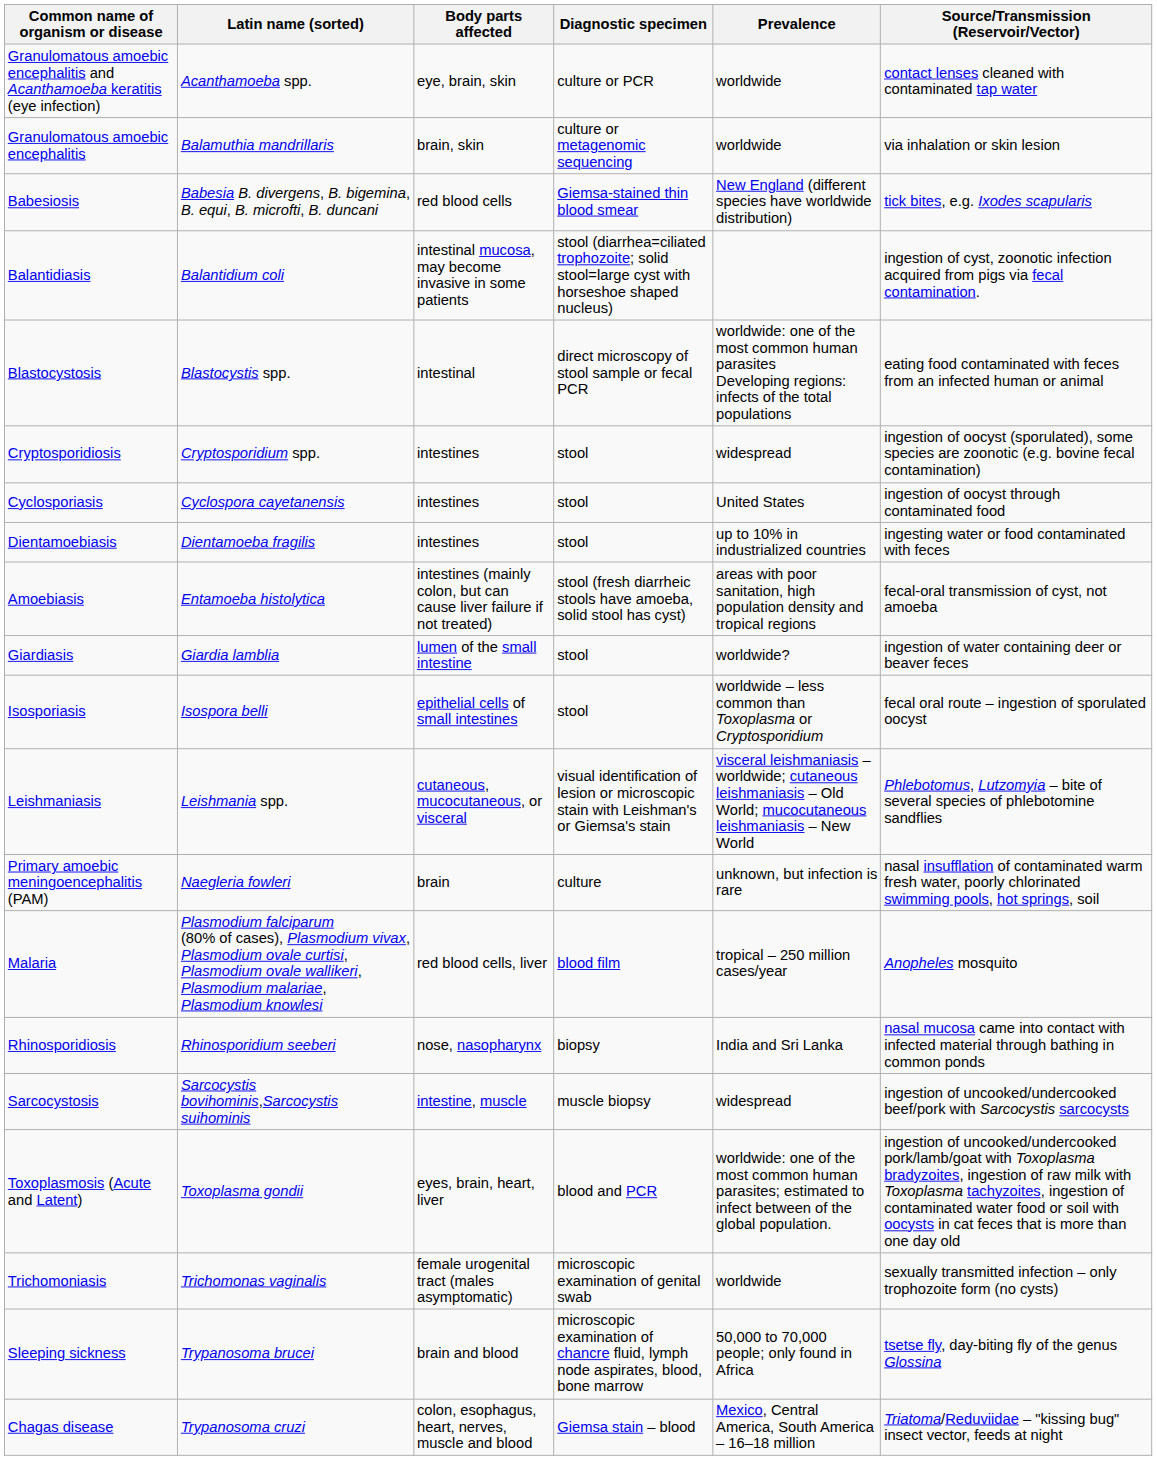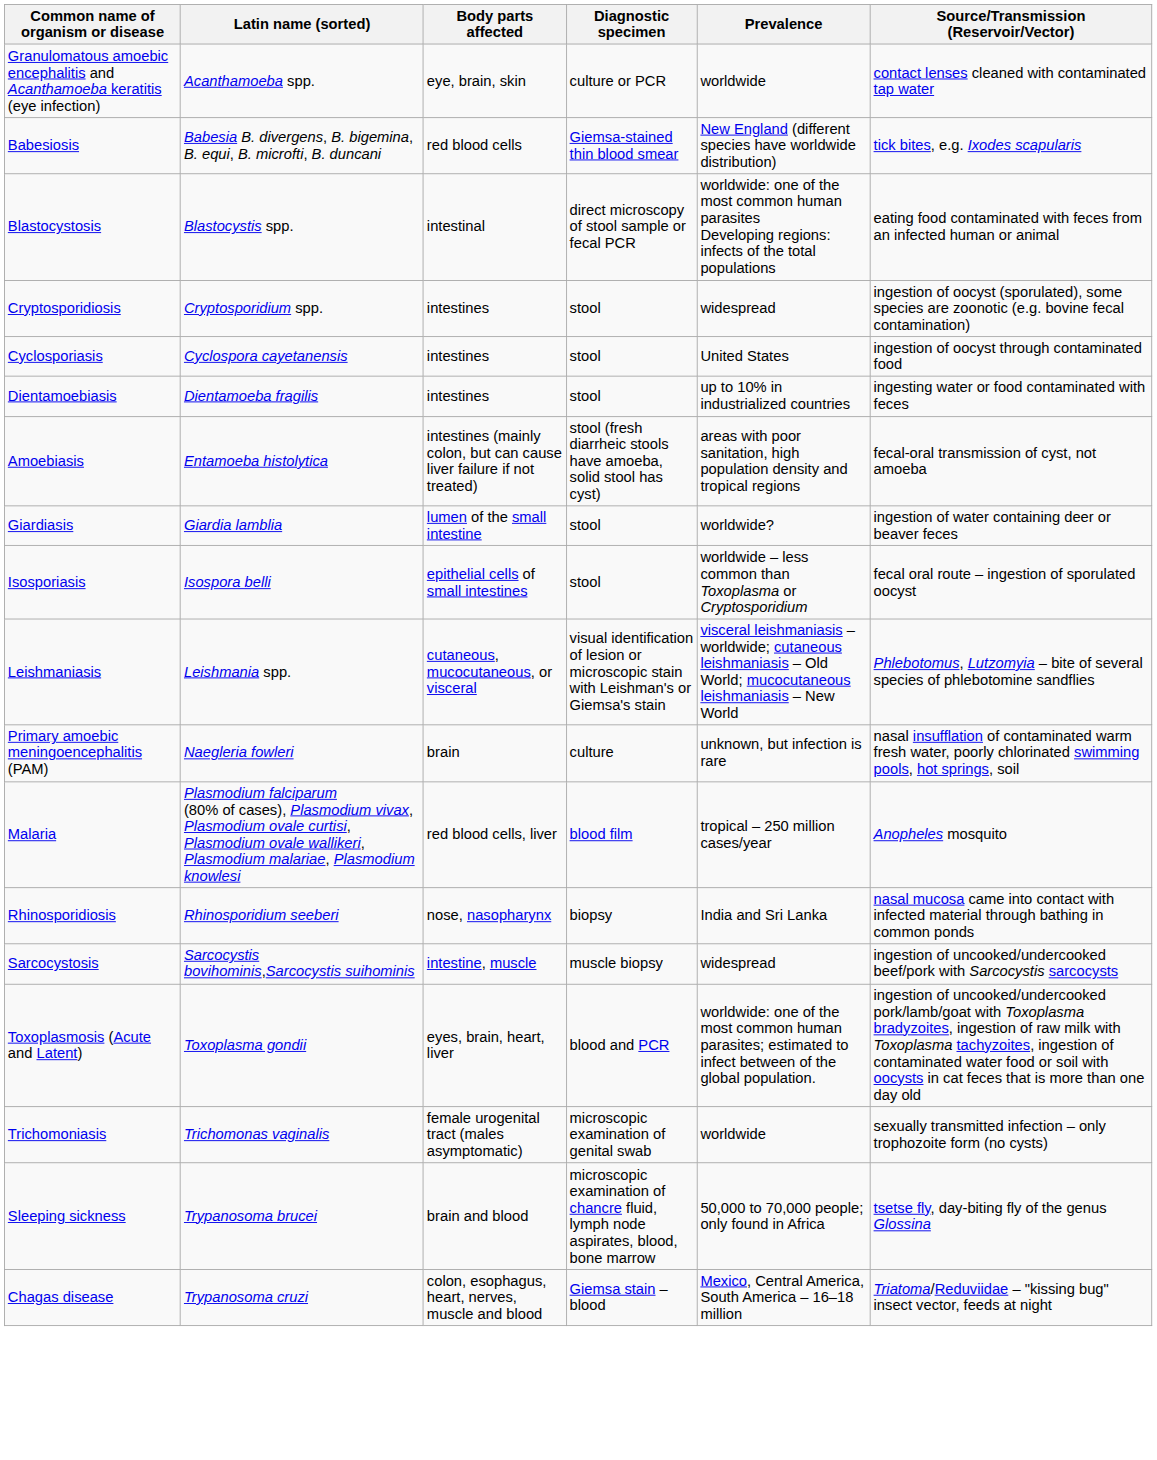- row: Granulomatous amoebic encephalitis | Balamuthia mandrillaris | brain, skin | culture or metagenomic sequencing | worldwide | via inhalation or skin lesion
- row: Balantidiasis | Balantidium coli | intestinal mucosa, may become invasive in some patients | stool (diarrhea=ciliated trophozoite; solid stool=large cyst with horseshoe shaped nucleus) | ingestion of cyst, zoonotic infection acquired from pigs via fecal contamination.
